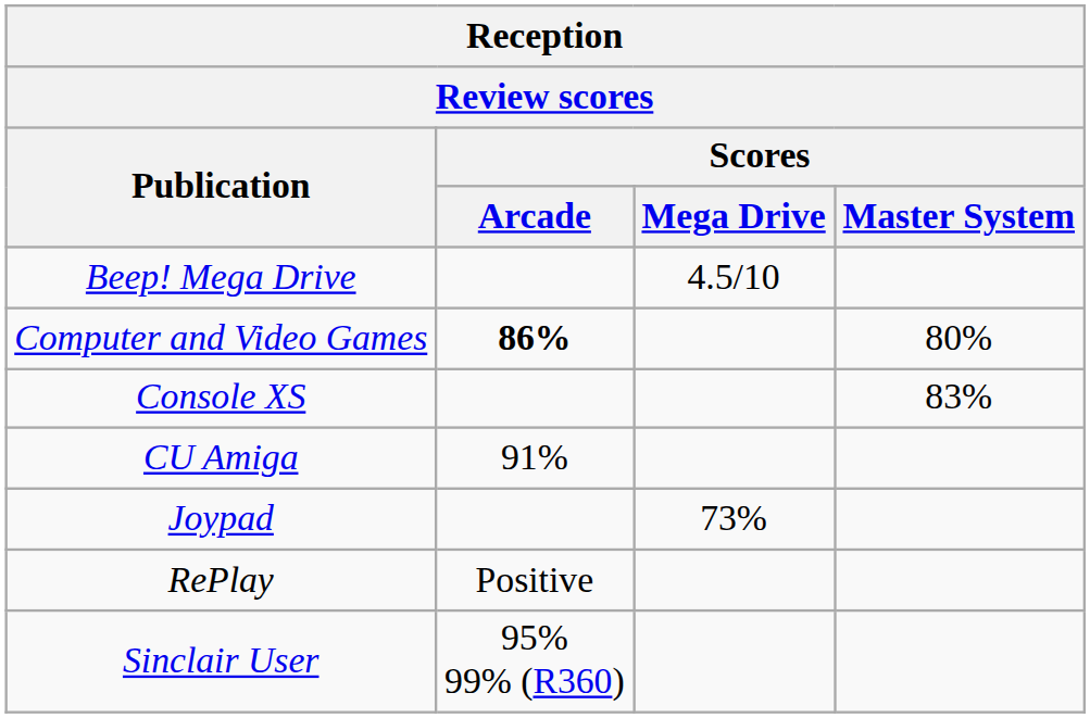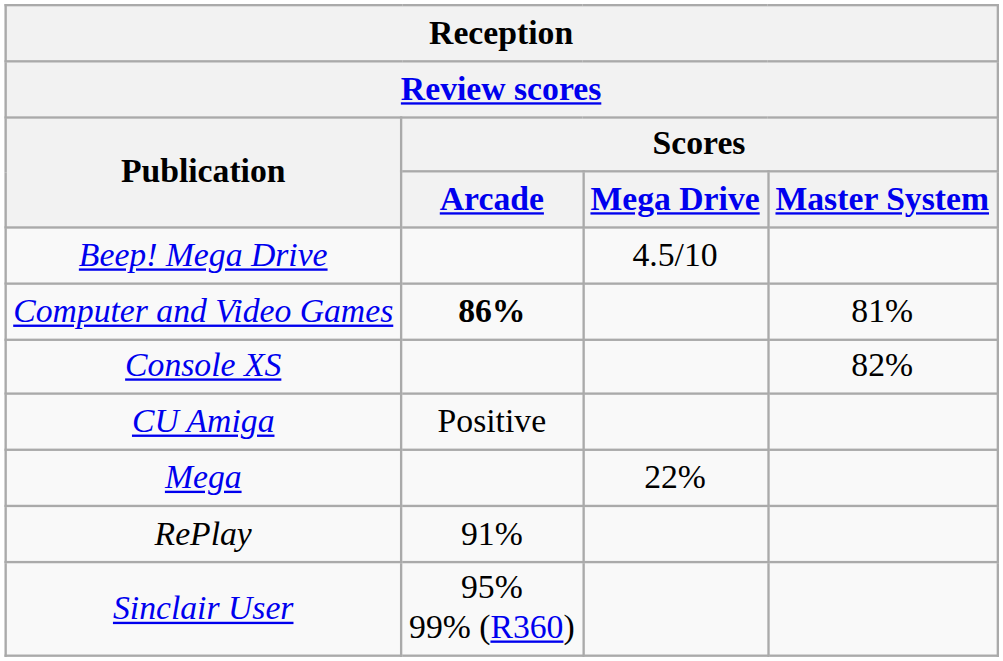Computer and Video Games | Scores / Master System: 80% -> 81%
Console XS | Scores / Master System: 83% -> 82%
CU Amiga | Scores / Arcade: 91% -> Positive
- row: Joypad | 73%
+ row: Mega | 22%
RePlay | Scores / Arcade: Positive -> 91%
